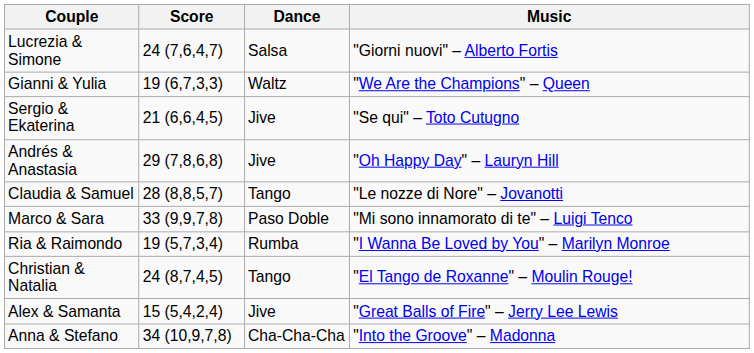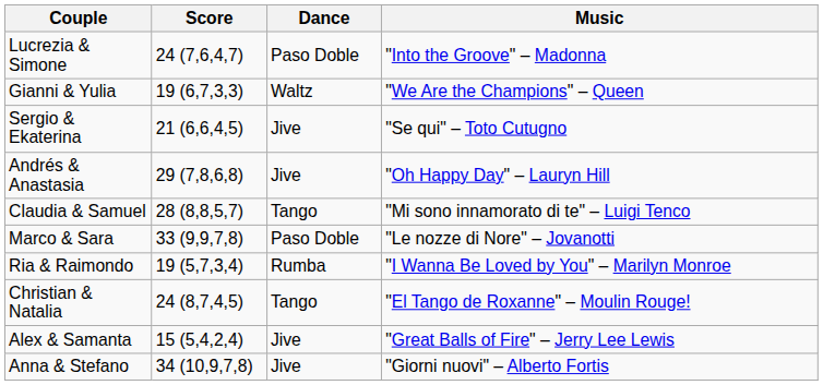Lucrezia & Simone | Dance: Salsa -> Paso Doble
Lucrezia & Simone | Music: "Giorni nuovi" – Alberto Fortis -> "Into the Groove" – Madonna
Claudia & Samuel | Music: "Le nozze di Nore" – Jovanotti -> "Mi sono innamorato di te" – Luigi Tenco
Marco & Sara | Music: "Mi sono innamorato di te" – Luigi Tenco -> "Le nozze di Nore" – Jovanotti
Anna & Stefano | Dance: Cha-Cha-Cha -> Jive
Anna & Stefano | Music: "Into the Groove" – Madonna -> "Giorni nuovi" – Alberto Fortis
